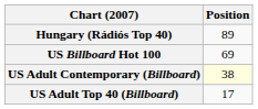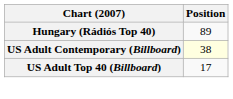- row: US Billboard Hot 100 | 69
